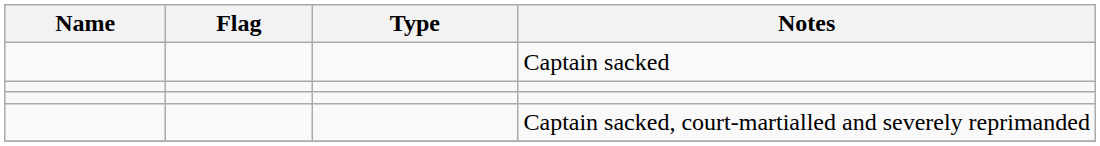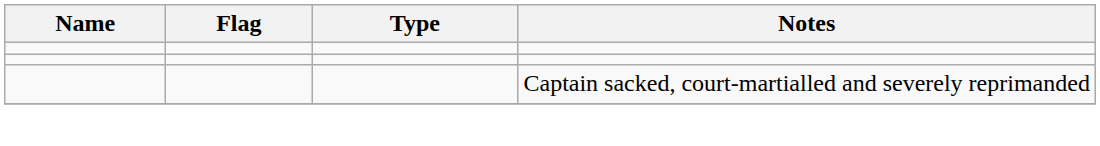- row: Captain sacked
